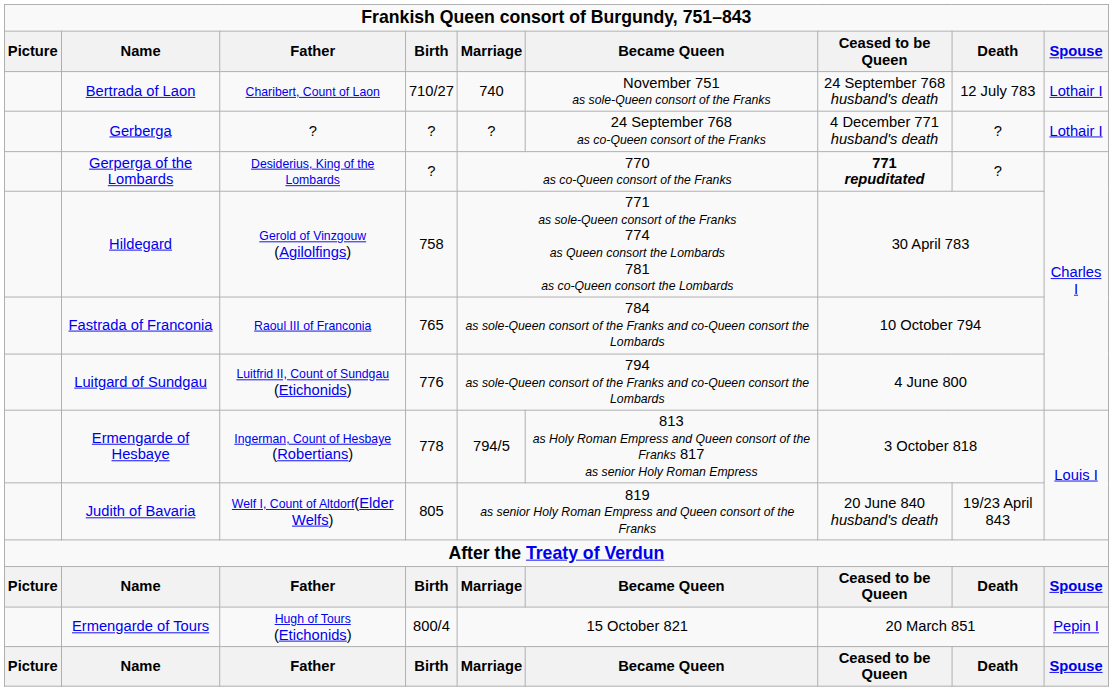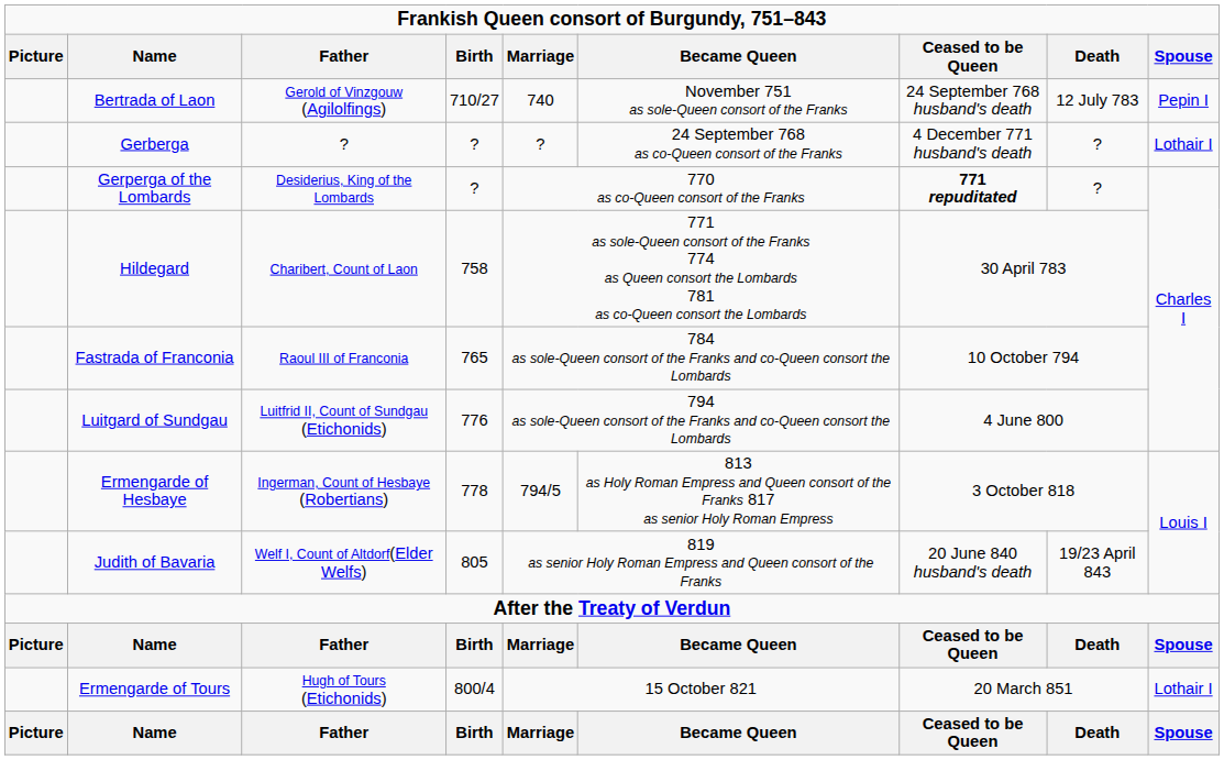Bertrada of Laon | column 3: Charibert, Count of Laon -> Gerold of Vinzgouw (Agilolfings)
Bertrada of Laon | column 9: Lothair I -> Pepin I
Hildegard | column 3: Gerold of Vinzgouw (Agilolfings) -> Charibert, Count of Laon
Ermengarde of Tours | column 9: Pepin I -> Lothair I
